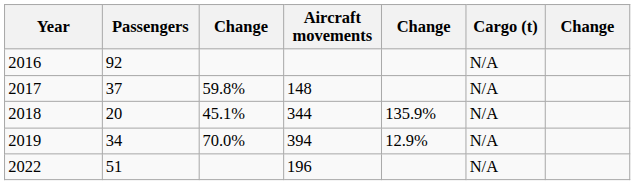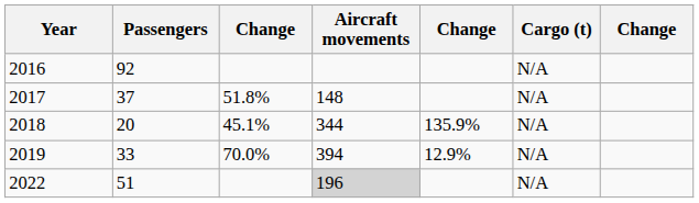2017 | column 3: 59.8% -> 51.8%
2019 | Passengers: 34 -> 33
2022 | Aircraft movements: no background -> lightgrey background
